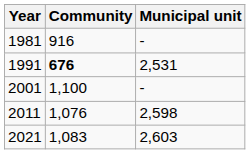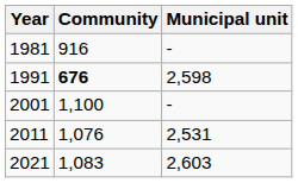1991 | Municipal unit: 2,531 -> 2,598
2011 | Municipal unit: 2,598 -> 2,531
